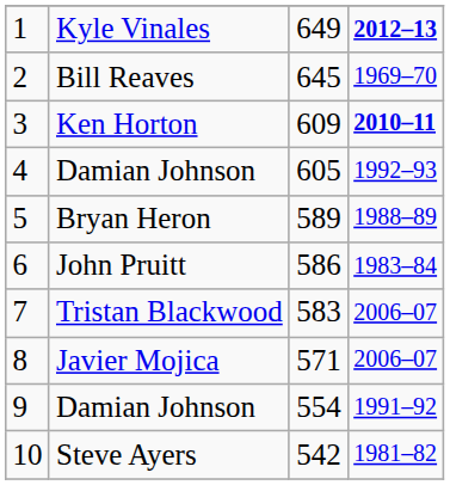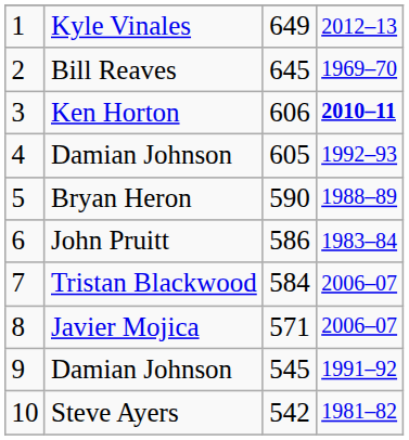Kyle Vinales | column 4: bold -> normal
Ken Horton | column 3: 609 -> 606
Bryan Heron | column 3: 589 -> 590
Tristan Blackwood | column 3: 583 -> 584
9 / Damian Johnson | column 3: 554 -> 545
